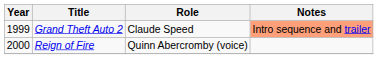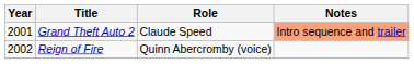Grand Theft Auto 2 | Year: 1999 -> 2001
Reign of Fire | Year: 2000 -> 2002
